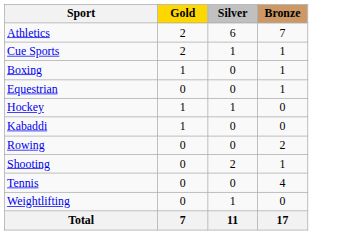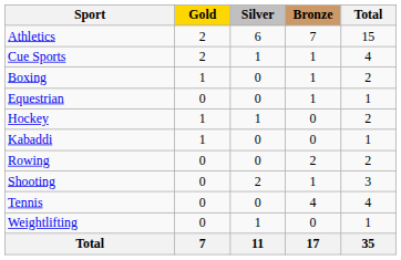+ column: Total | 15 | 4 | 2 | 1 | 2 | 1 | 2 | 3 | 4 | 1 | 35
